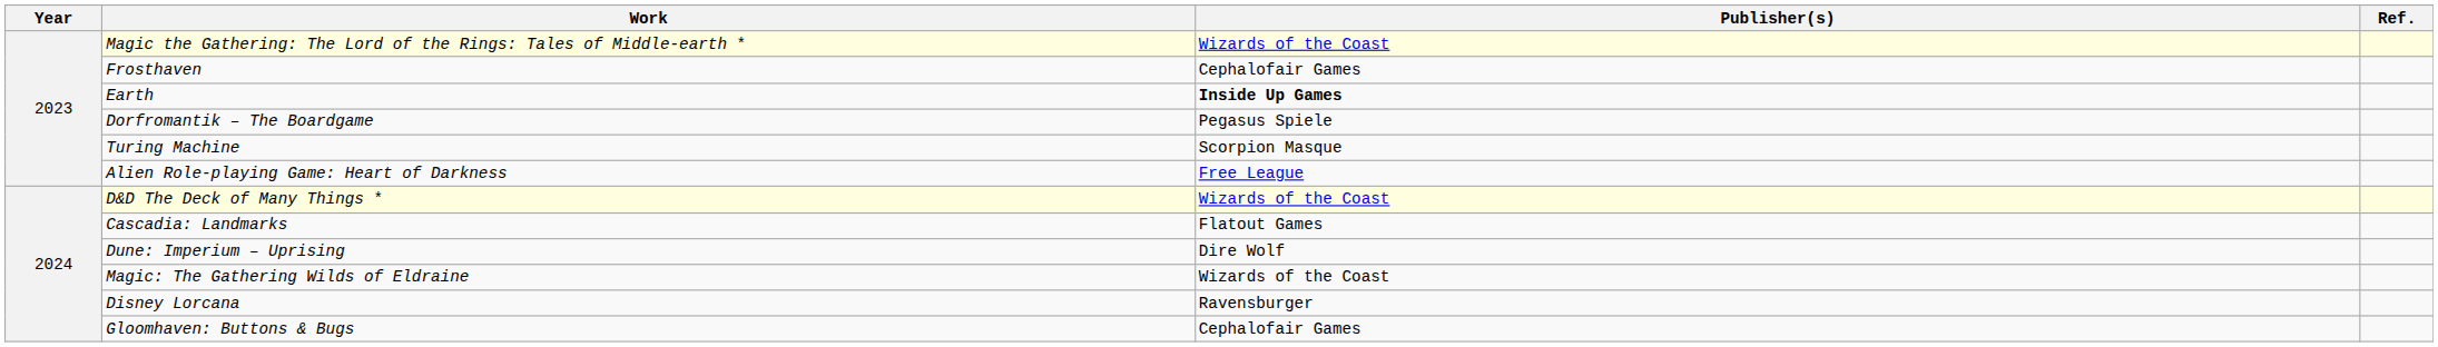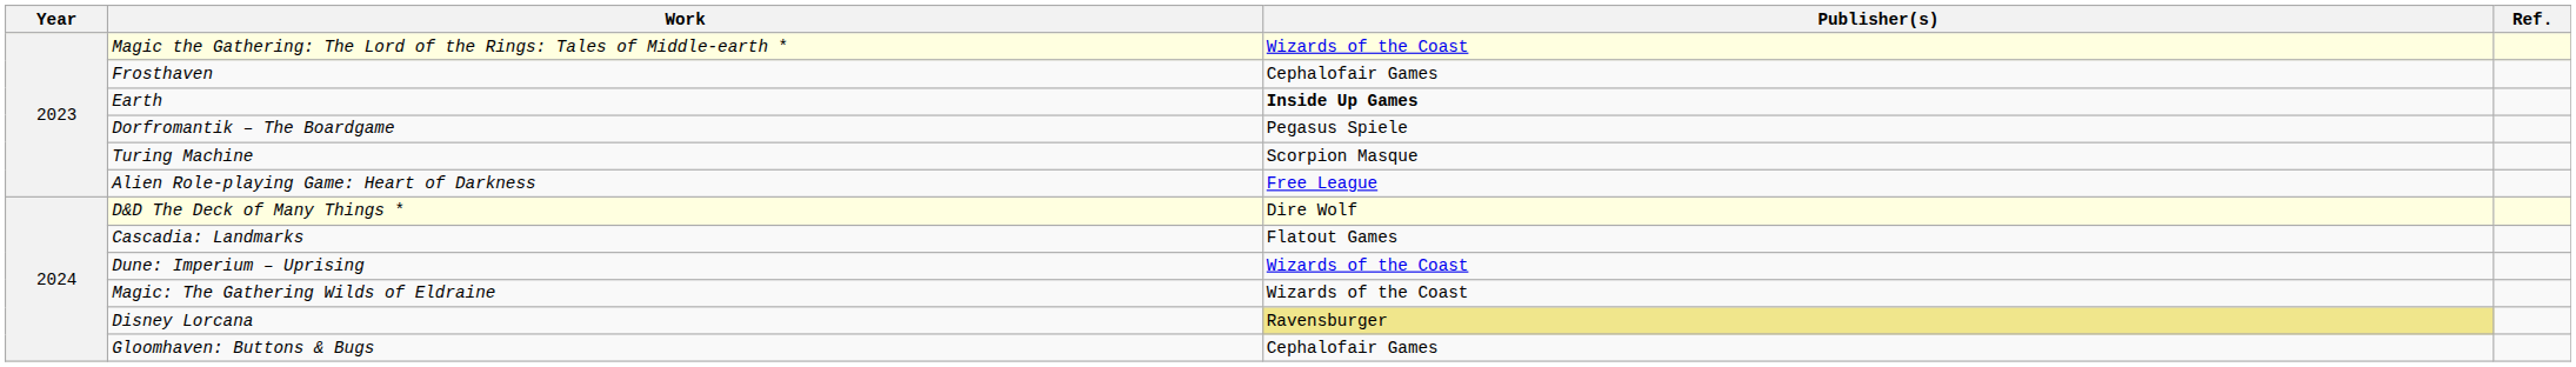D&D The Deck of Many Things * | Publisher(s): Wizards of the Coast -> Dire Wolf
Dune: Imperium – Uprising | Publisher(s): Dire Wolf -> Wizards of the Coast
Disney Lorcana | Publisher(s): no background -> khaki background
